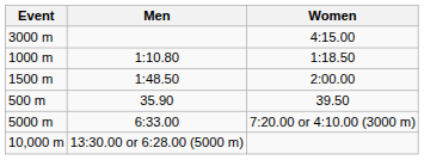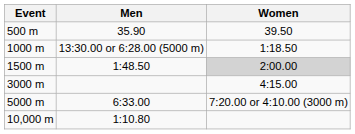rows swapped: 500 m <-> 3000 m
1000 m | Men: 1:10.80 -> 13:30.00 or 6:28.00 (5000 m)
1500 m | Women: no background -> lightgrey background
10,000 m | Men: 13:30.00 or 6:28.00 (5000 m) -> 1:10.80
